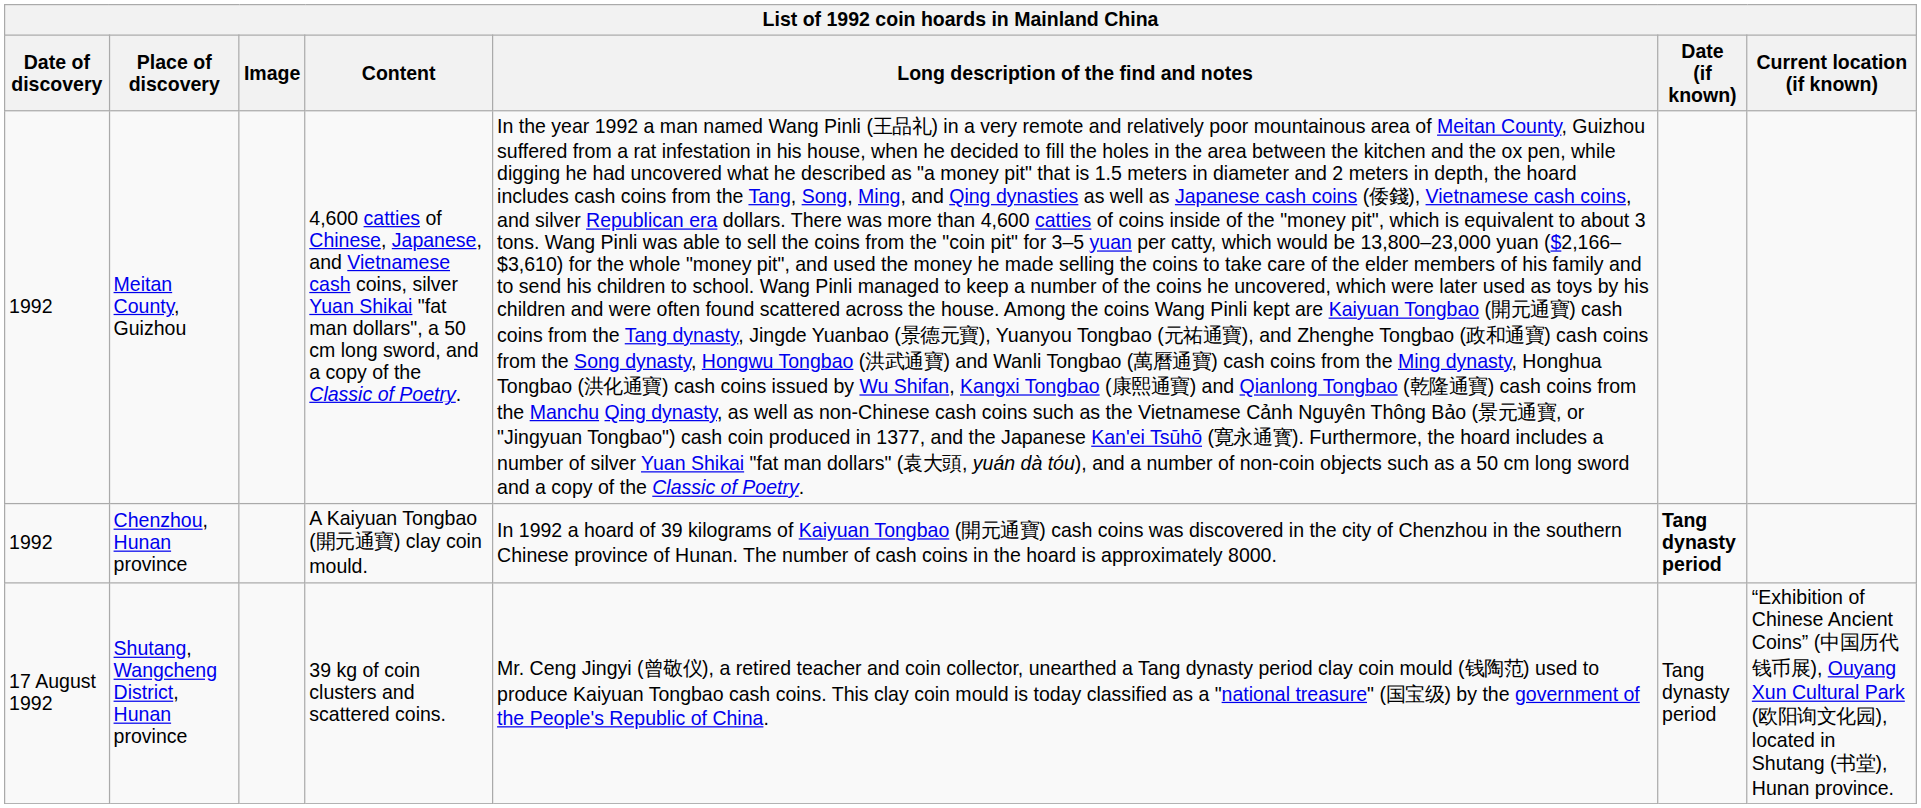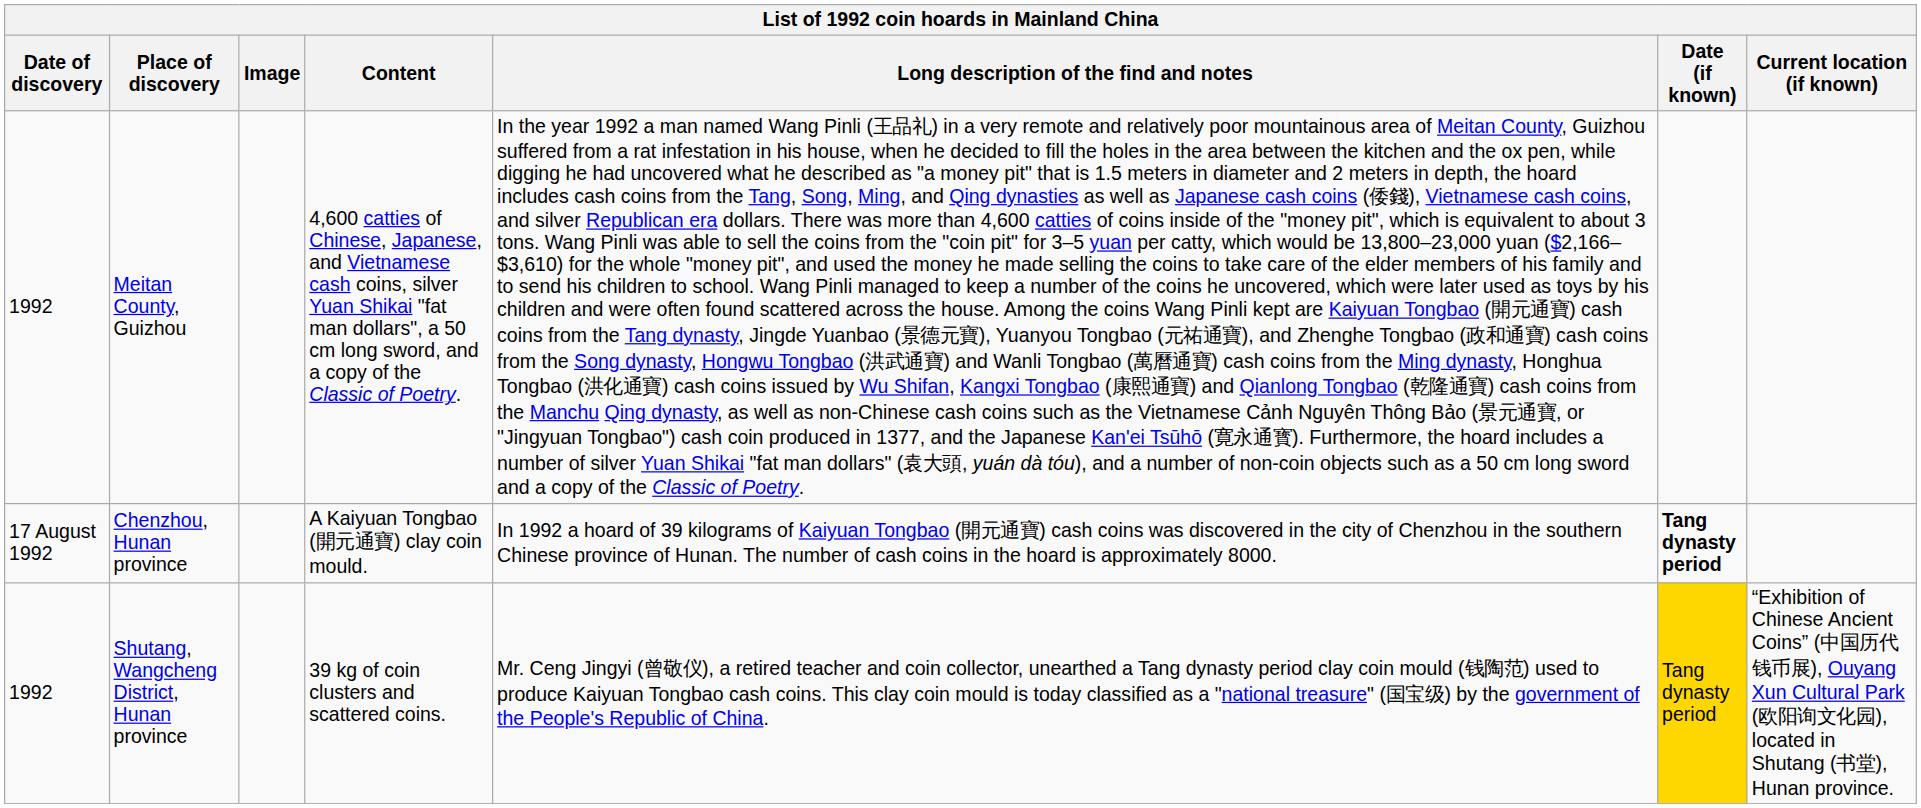Chenzhou, Hunan province | Date of discovery: 1992 -> 17 August 1992
Shutang, Wangcheng District, Hunan province | Date of discovery: 17 August 1992 -> 1992
Shutang, Wangcheng District, Hunan province | Date (if known): no background -> gold background
